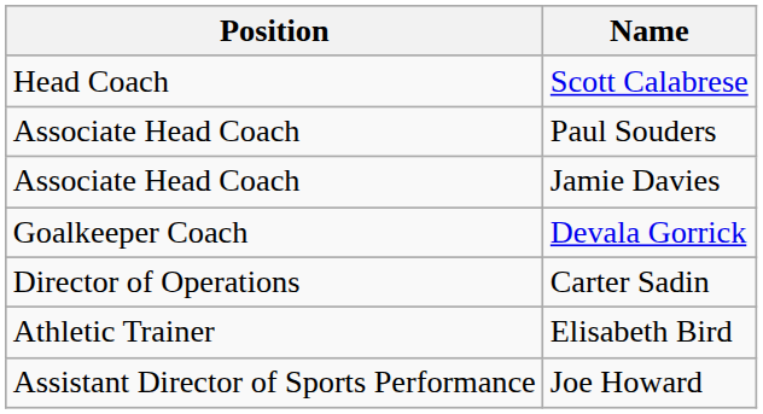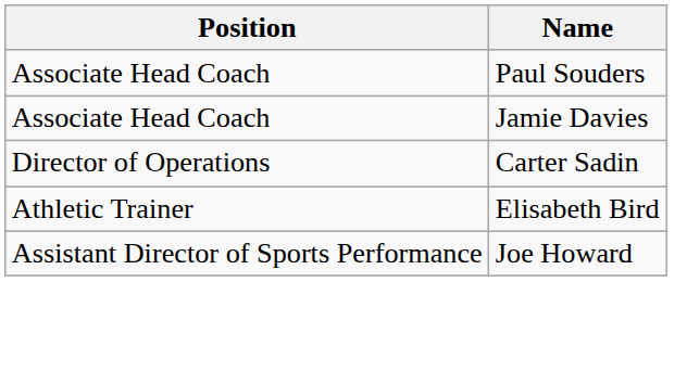- row: Head Coach | Scott Calabrese
- row: Goalkeeper Coach | Devala Gorrick
